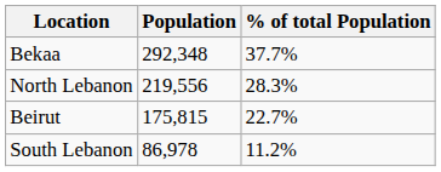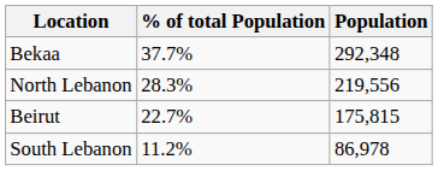columns swapped: Population <-> % of total Population
